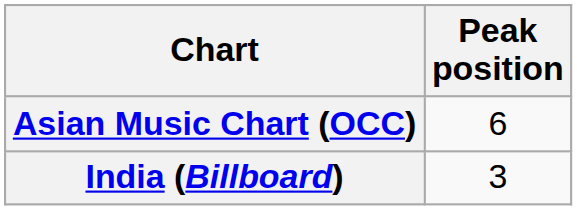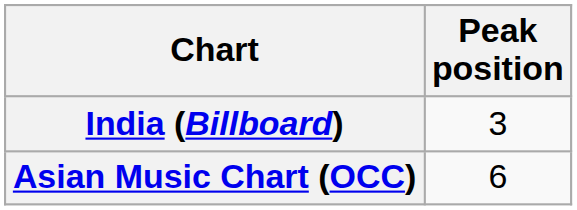rows swapped: India (Billboard) <-> Asian Music Chart (OCC)
